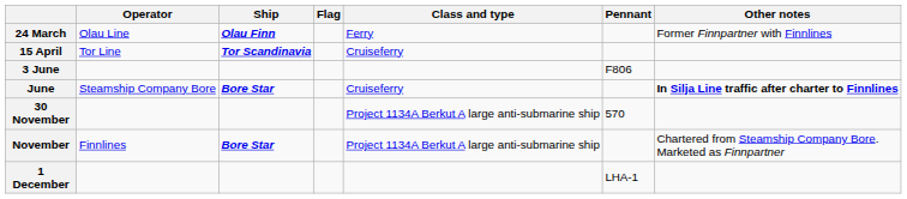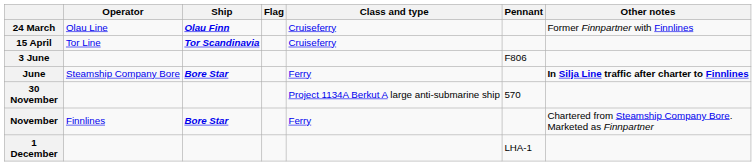24 March | Class and type: Ferry -> Cruiseferry
June | Class and type: Cruiseferry -> Ferry
November | Class and type: Project 1134A Berkut A large anti-submarine ship -> Ferry
